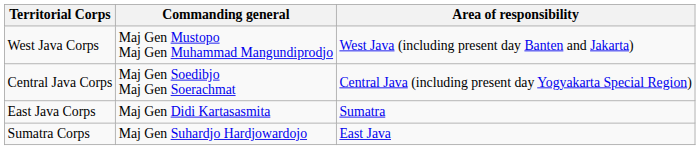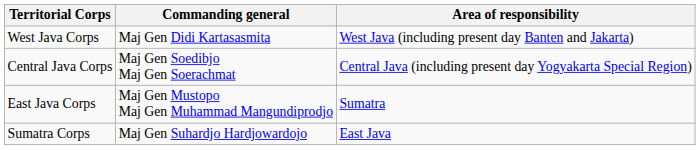West Java Corps | Commanding general: Maj Gen Mustopo Maj Gen Muhammad Mangundiprodjo -> Maj Gen Didi Kartasasmita
East Java Corps | Commanding general: Maj Gen Didi Kartasasmita -> Maj Gen Mustopo Maj Gen Muhammad Mangundiprodjo
